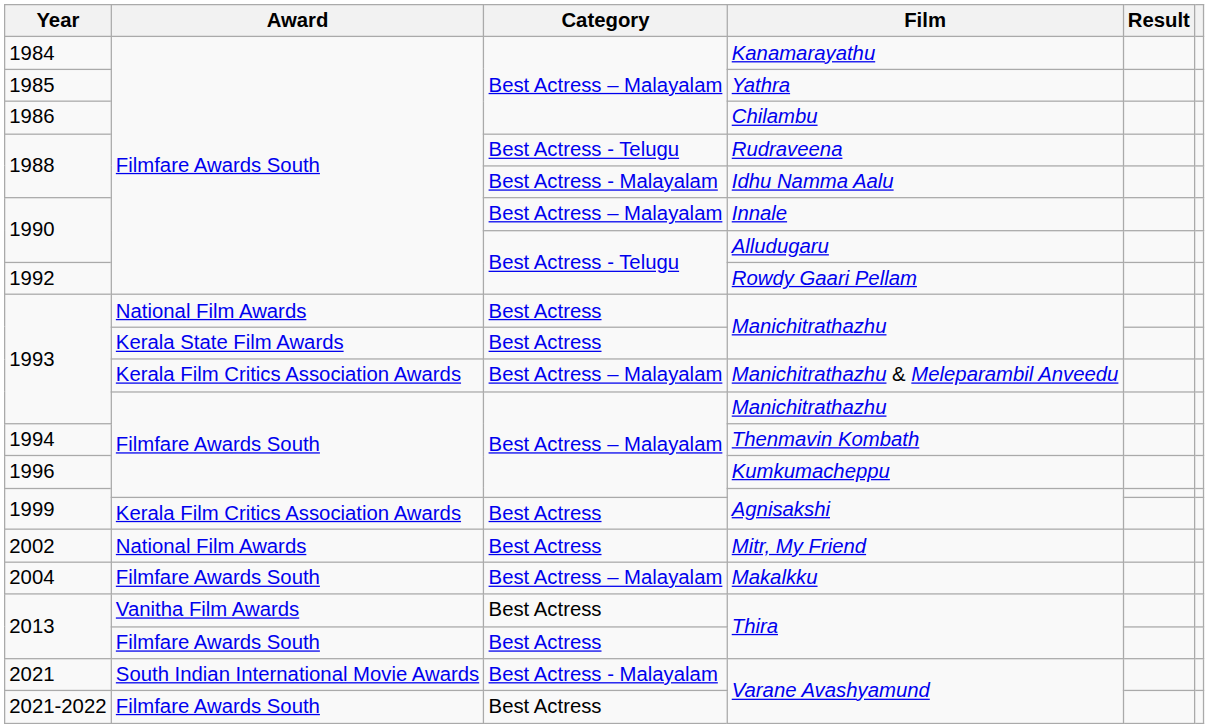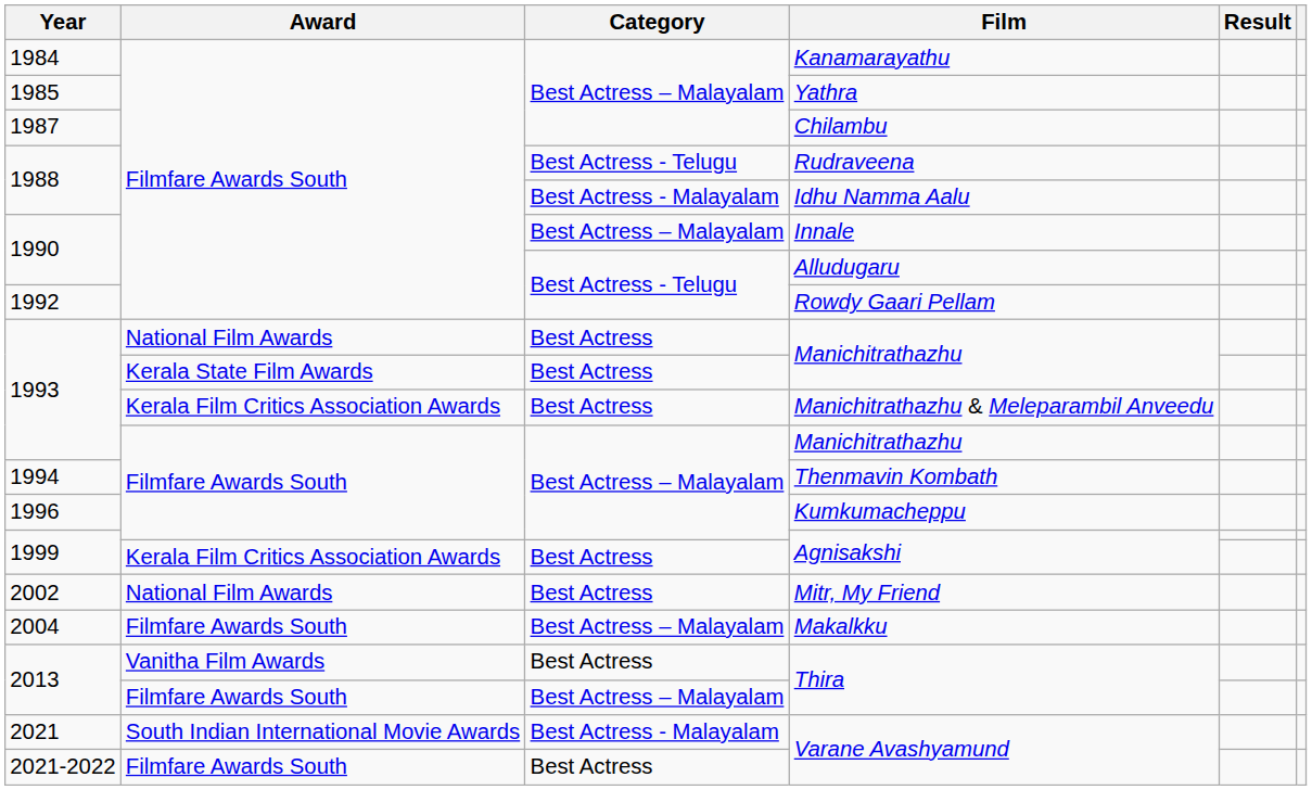Chilambu | Year: 1986 -> 1987
Manichitrathazhu & Meleparambil Anveedu | Category: Best Actress – Malayalam -> Best Actress
Filmfare Awards South / Thira | Category: Best Actress -> Best Actress – Malayalam
